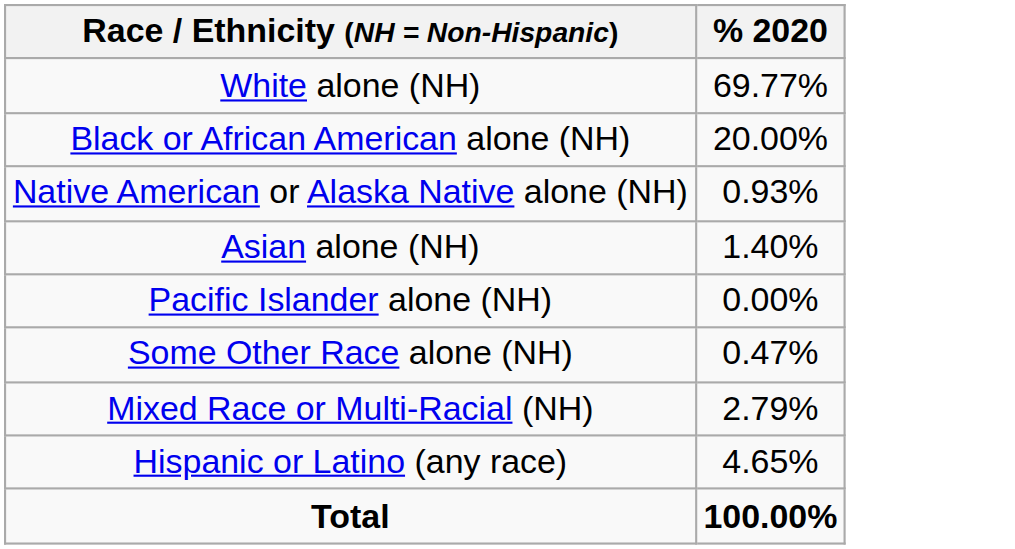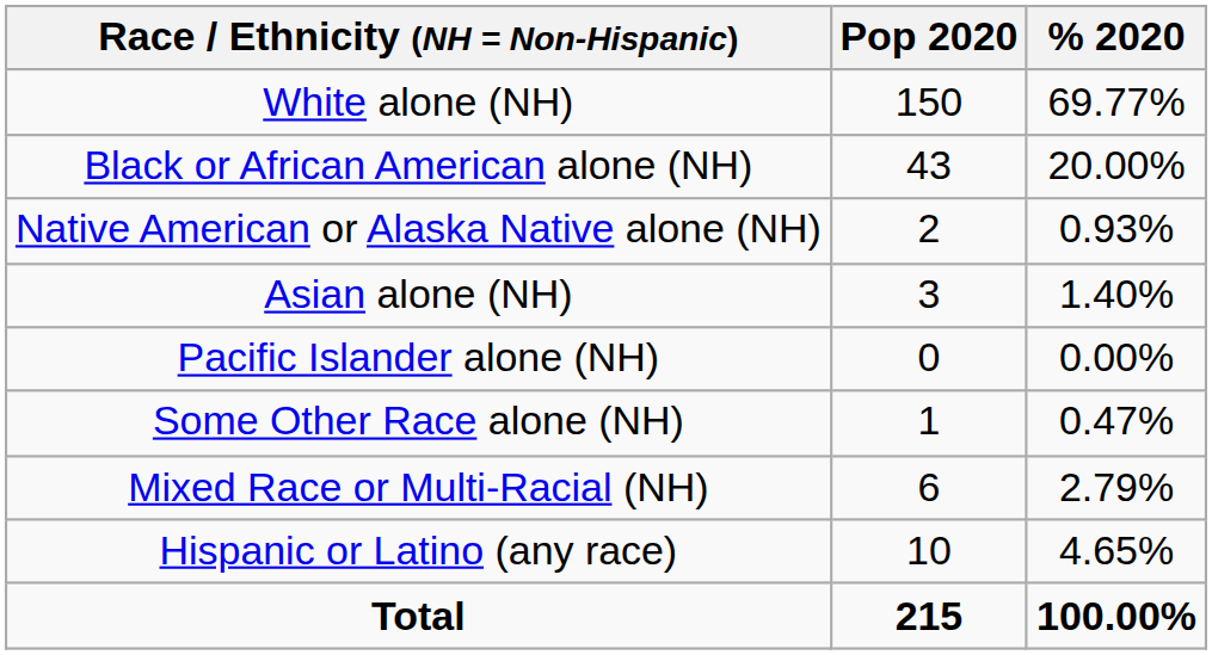+ column: Pop 2020 | 150 | 43 | 2 | 3 | 0 | 1 | 6 | 10 | 215
